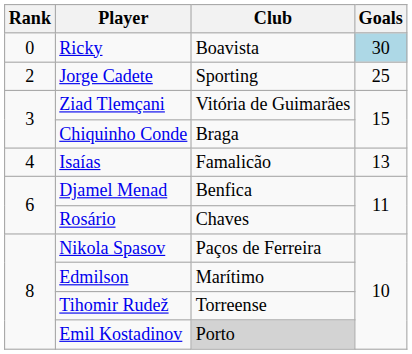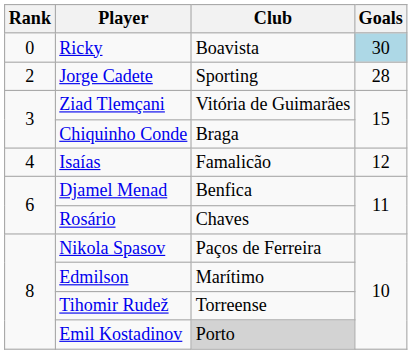Jorge Cadete | Goals: 25 -> 28
Isaías | Goals: 13 -> 12
